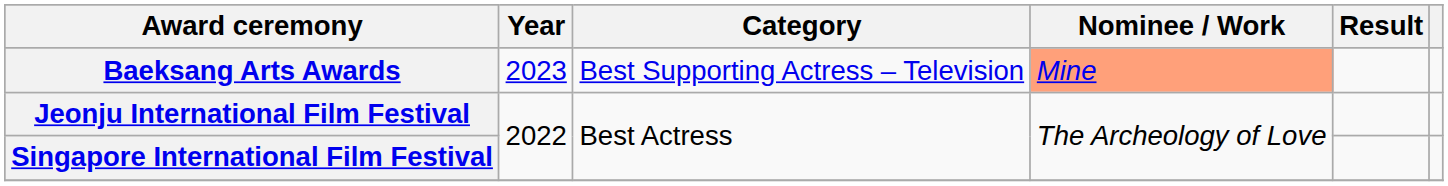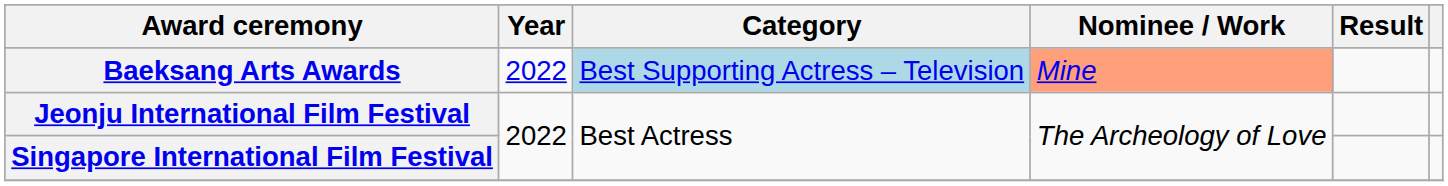Baeksang Arts Awards | Year: 2023 -> 2022
Baeksang Arts Awards | Category: no background -> lightblue background
